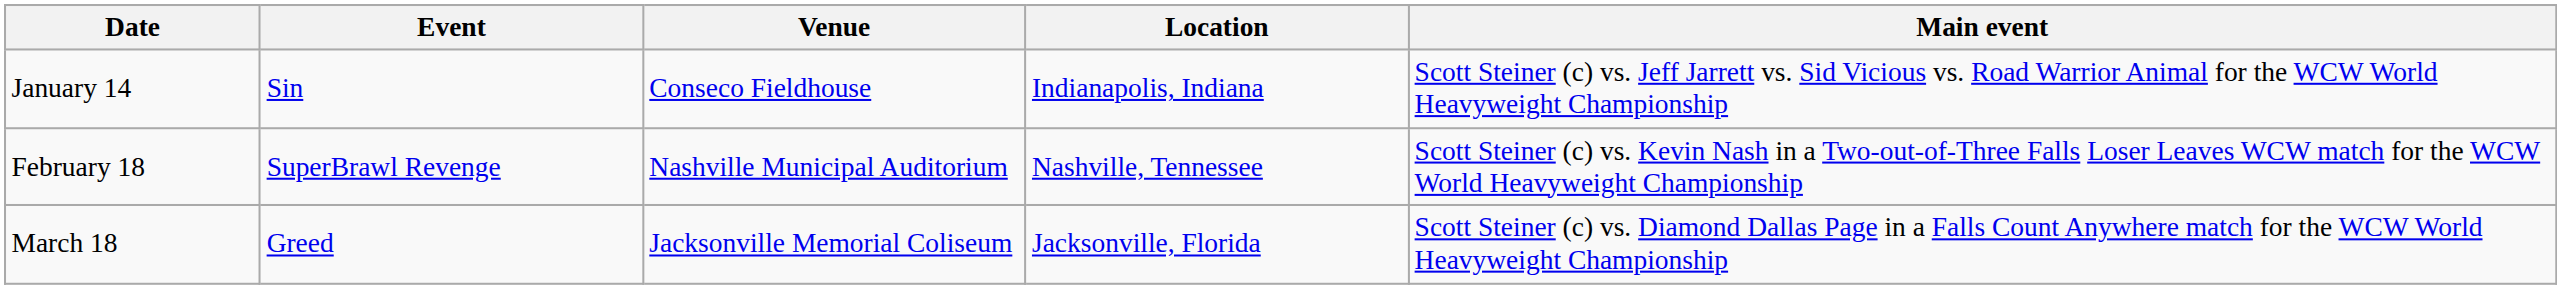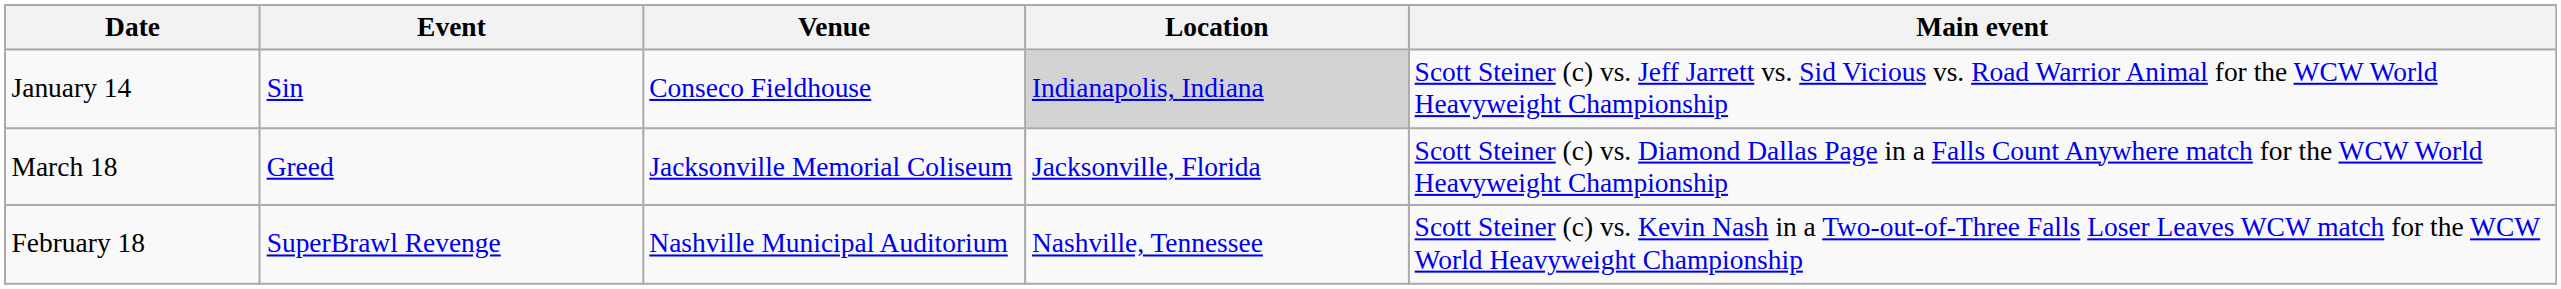January 14 | Location: no background -> lightgrey background
rows swapped: February 18 <-> March 18
